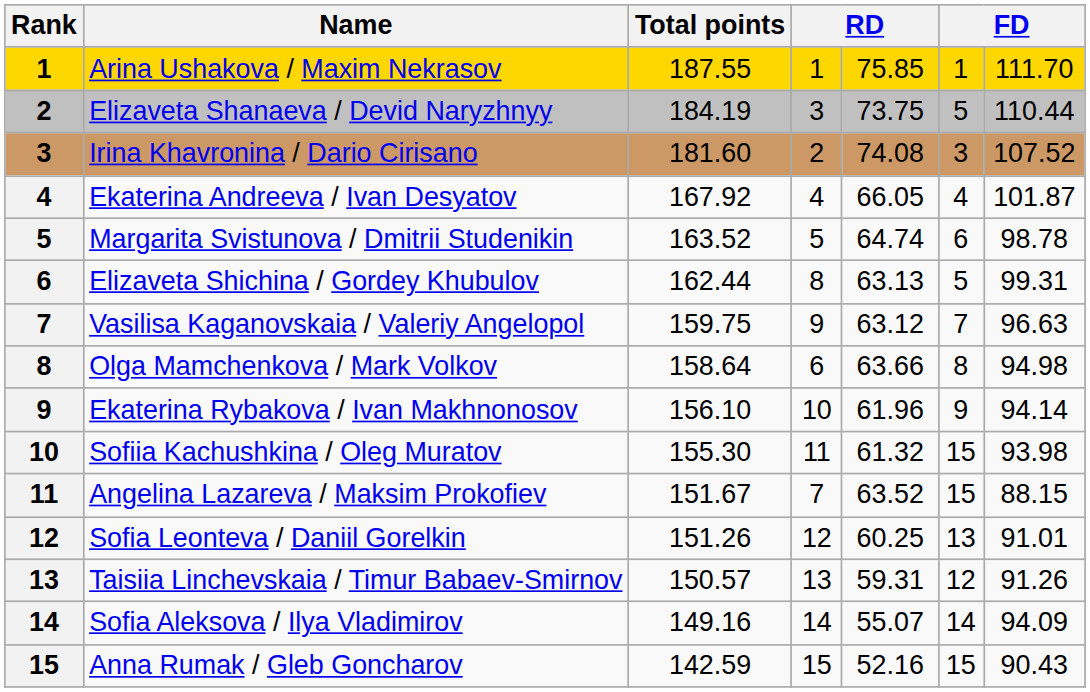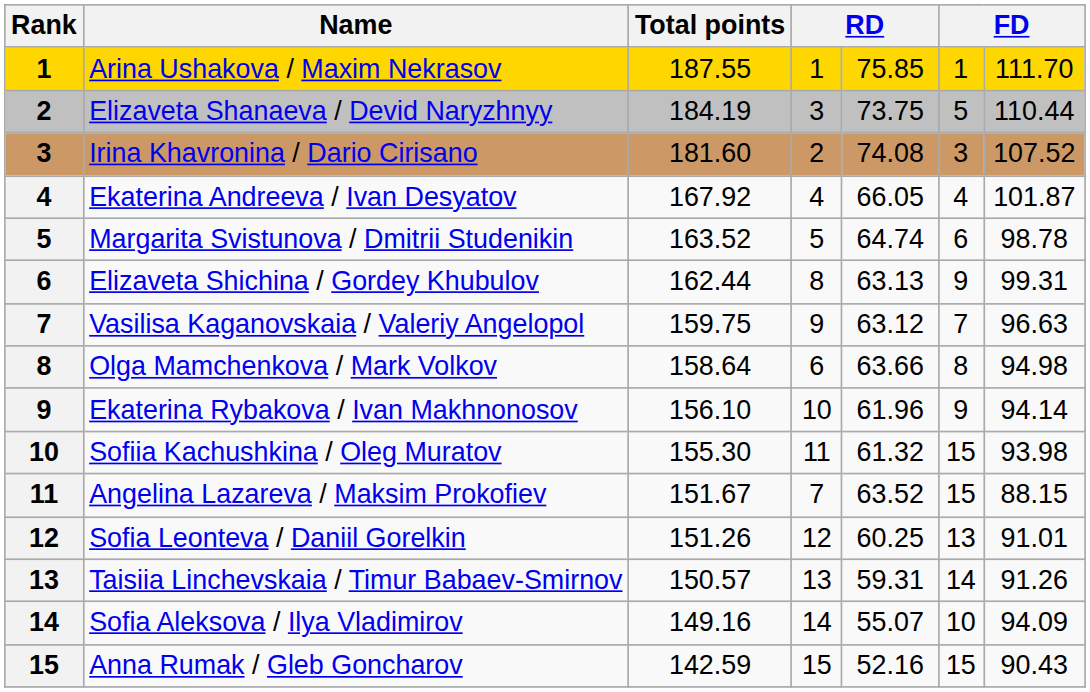Elizaveta Shichina / Gordey Khubulov | column 6: 5 -> 9
Taisiia Linchevskaia / Timur Babaev-Smirnov | column 6: 12 -> 14
Sofia Aleksova / Ilya Vladimirov | column 6: 14 -> 10
